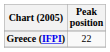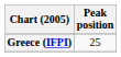Greece (IFPI) | Peak position: 22 -> 25
